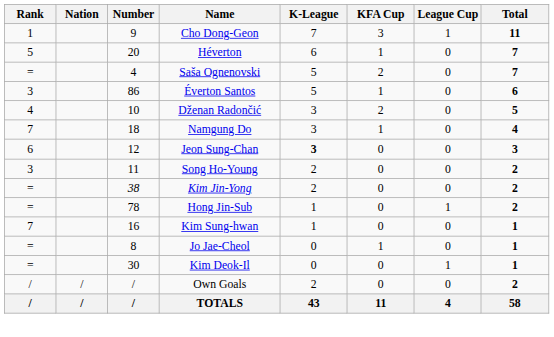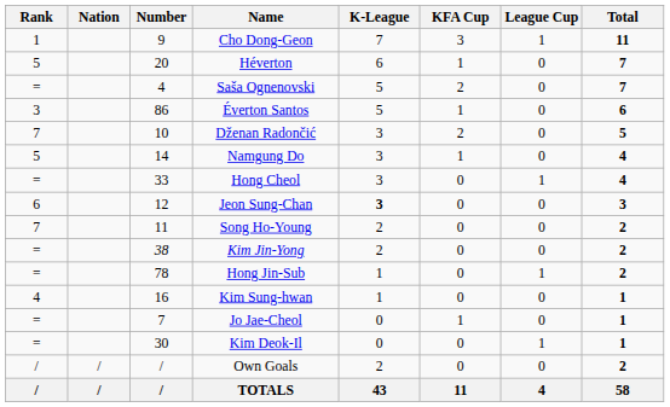Dženan Radončić | Rank: 4 -> 7
Namgung Do | Rank: 7 -> 5
Namgung Do | Number: 18 -> 14
+ row: = | 33 | Hong Cheol | 3 | 0 | 1 | 4
Song Ho-Young | Rank: 3 -> 7
Kim Sung-hwan | Rank: 7 -> 4
Jo Jae-Cheol | Number: 8 -> 7
